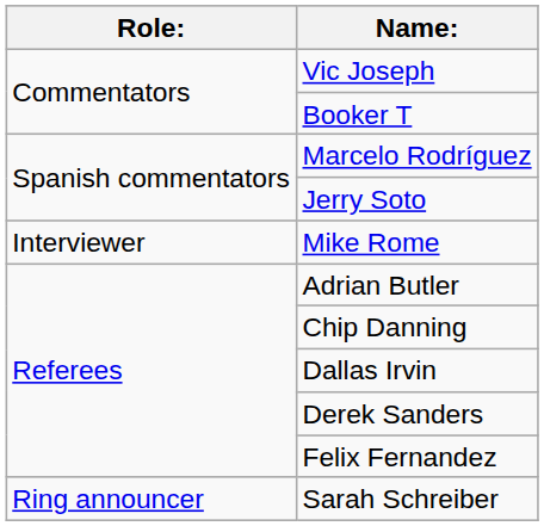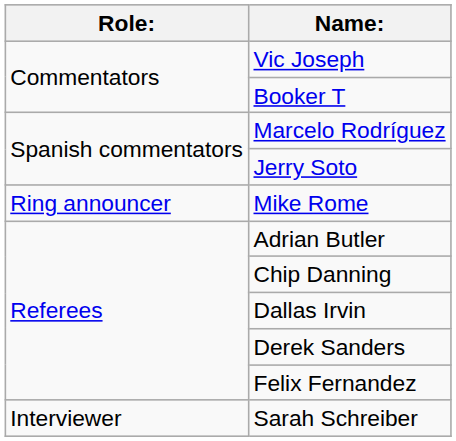Mike Rome | Role:: Interviewer -> Ring announcer
Sarah Schreiber | Role:: Ring announcer -> Interviewer
